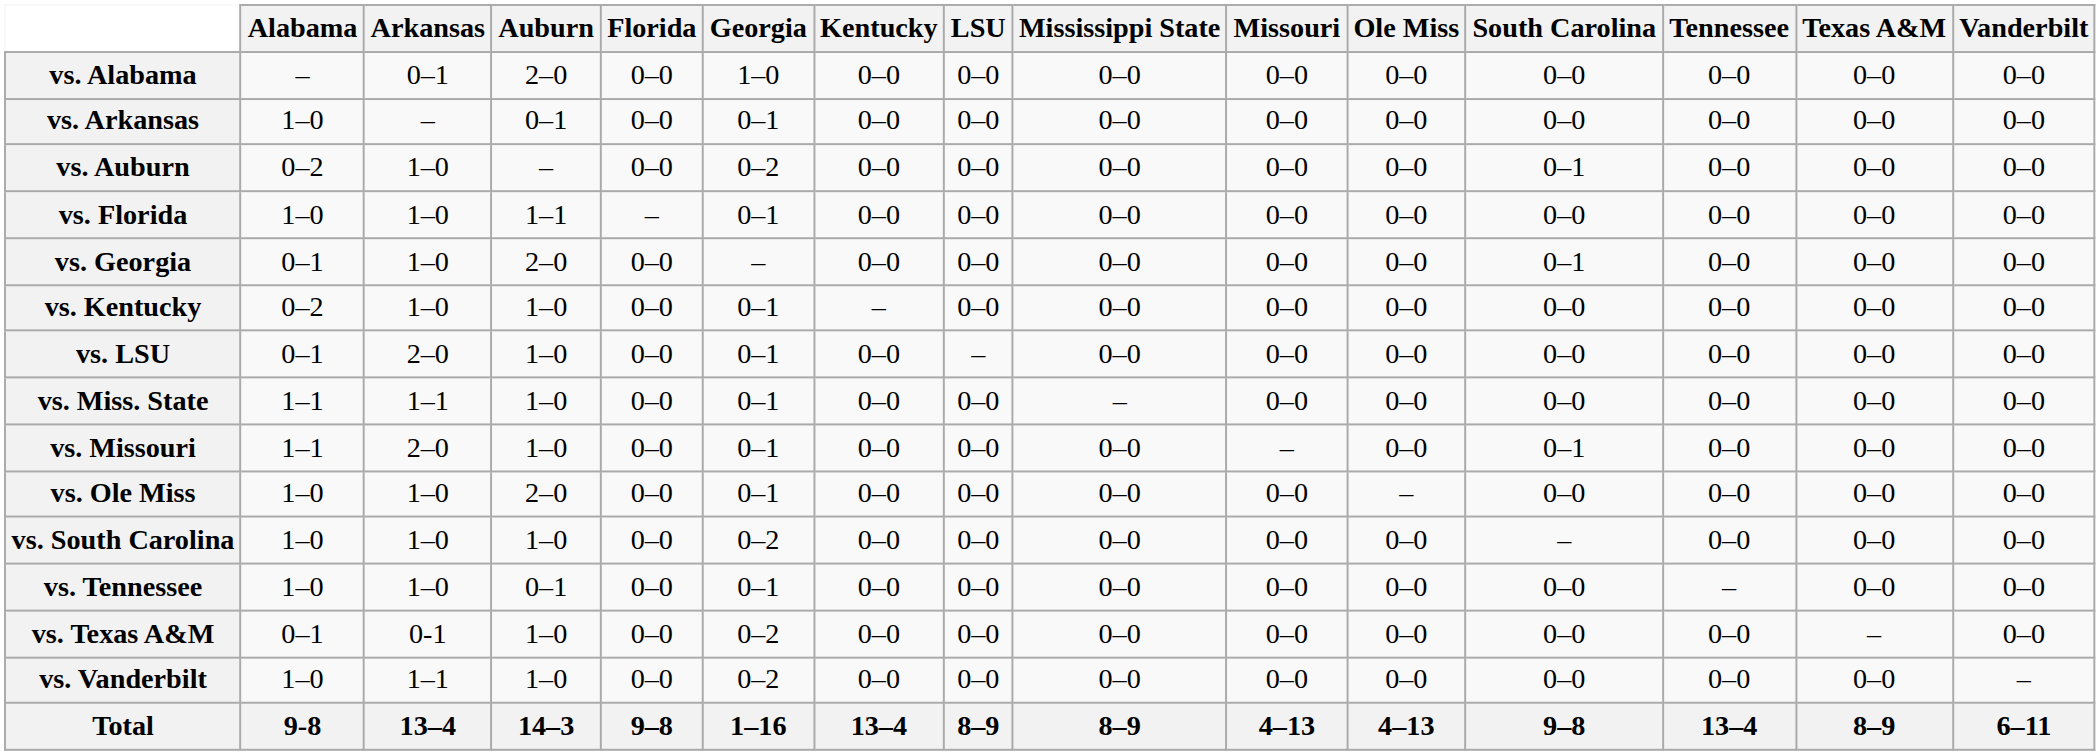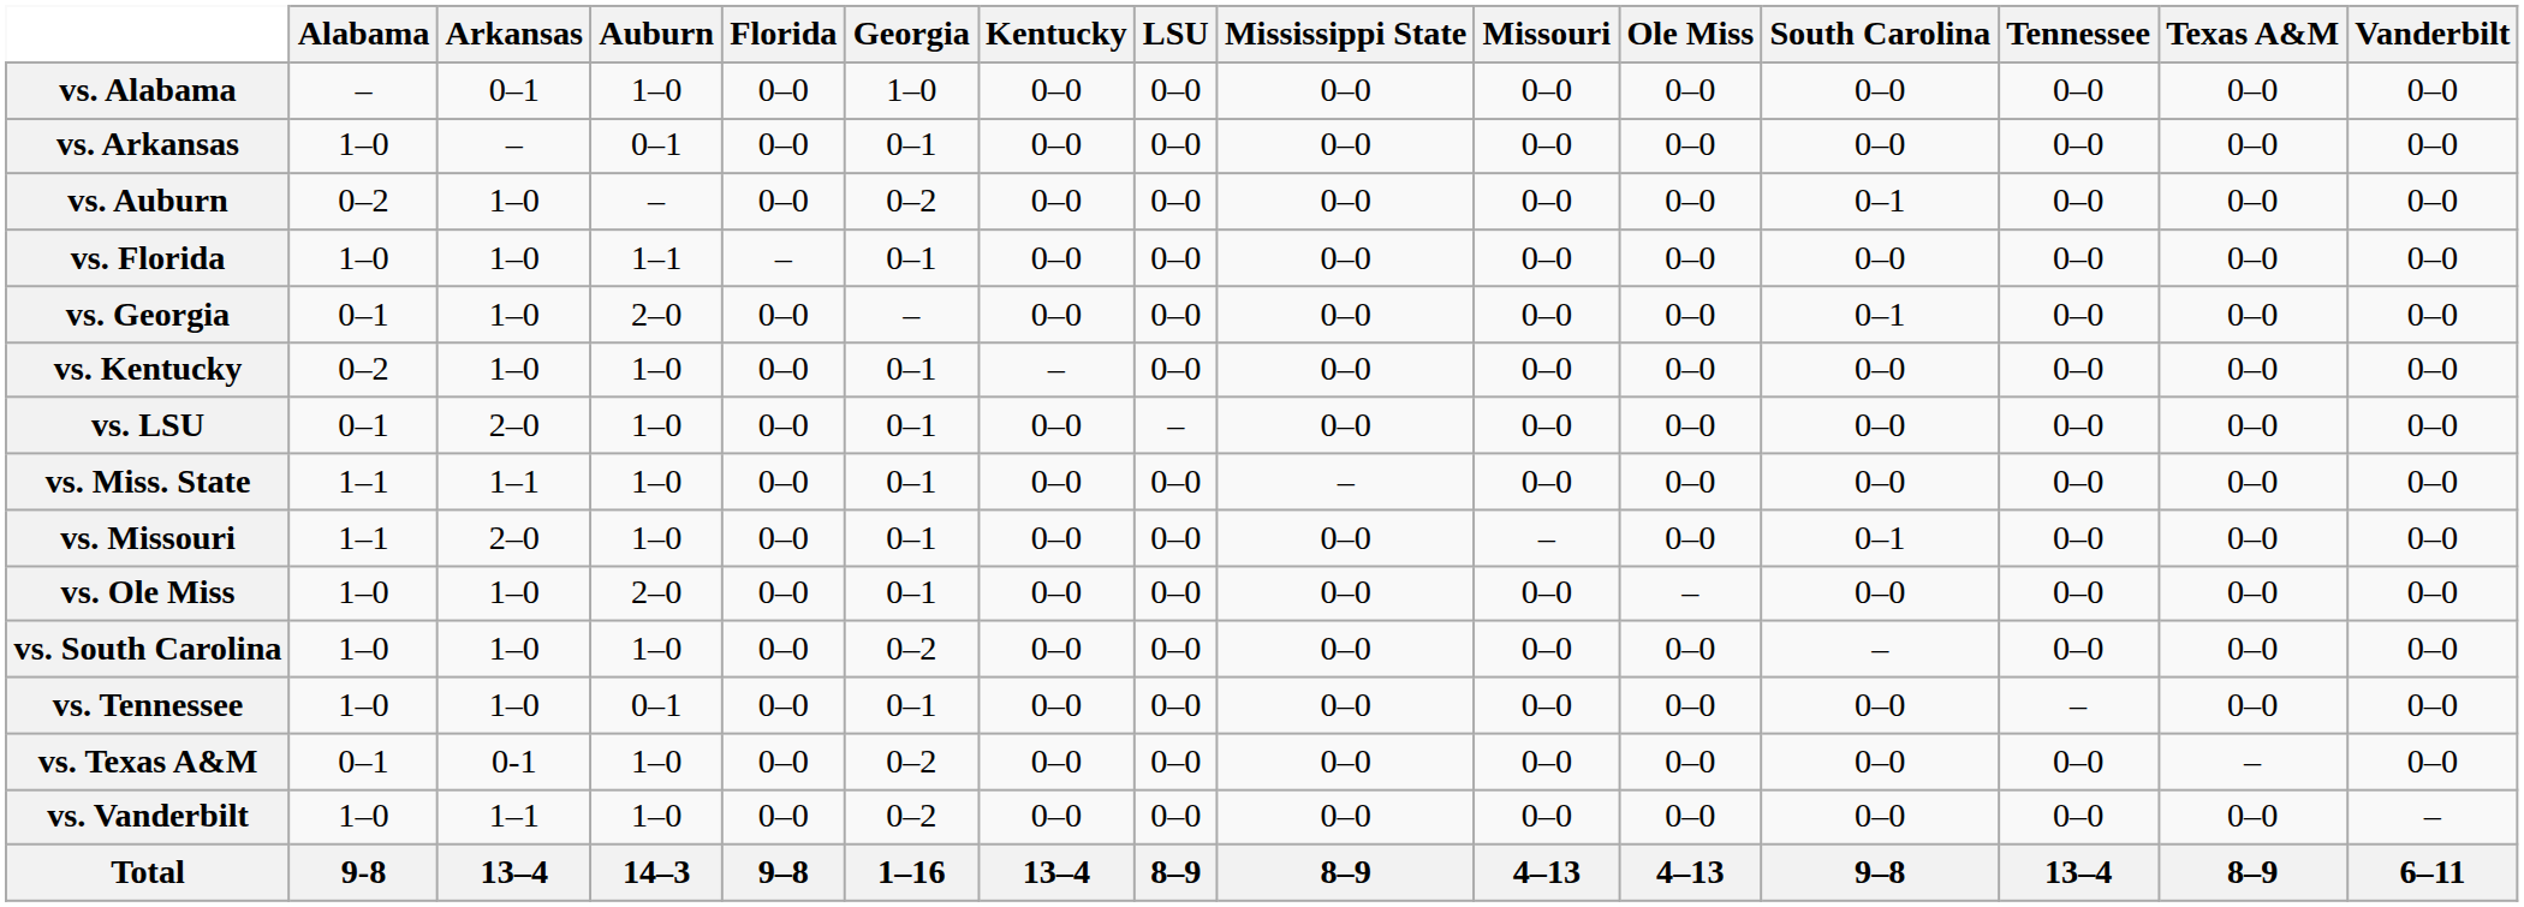vs. Alabama | Auburn: 2–0 -> 1–0
